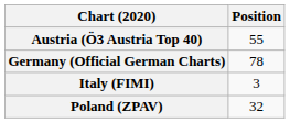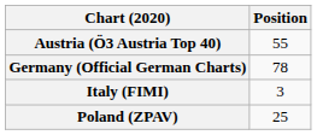Poland (ZPAV) | Position: 32 -> 25
